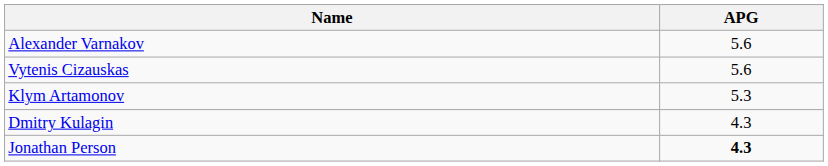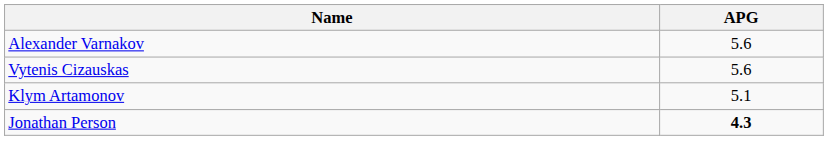Klym Artamonov | APG: 5.3 -> 5.1
- row: Dmitry Kulagin | 4.3
